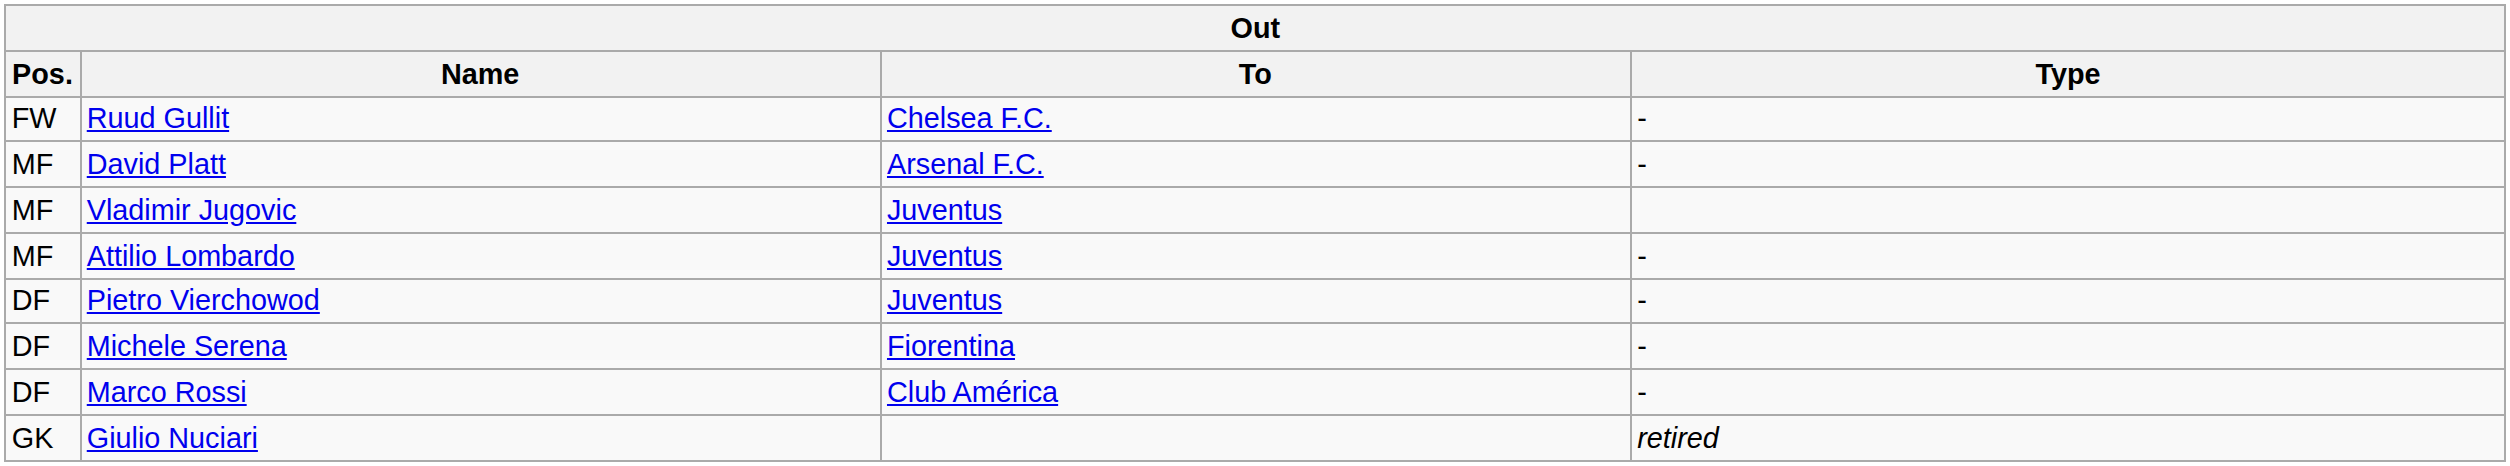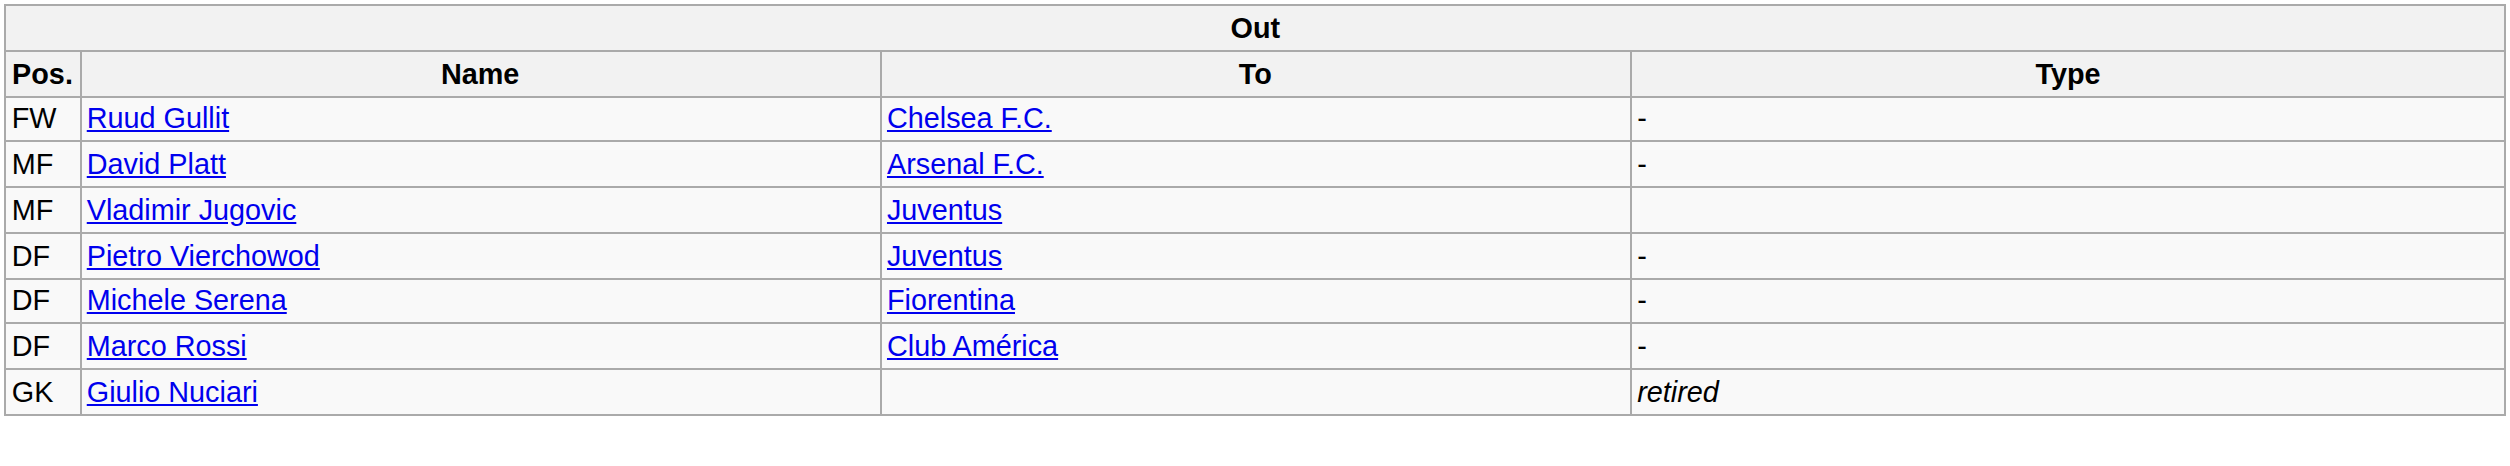- row: MF | Attilio Lombardo | Juventus | -
